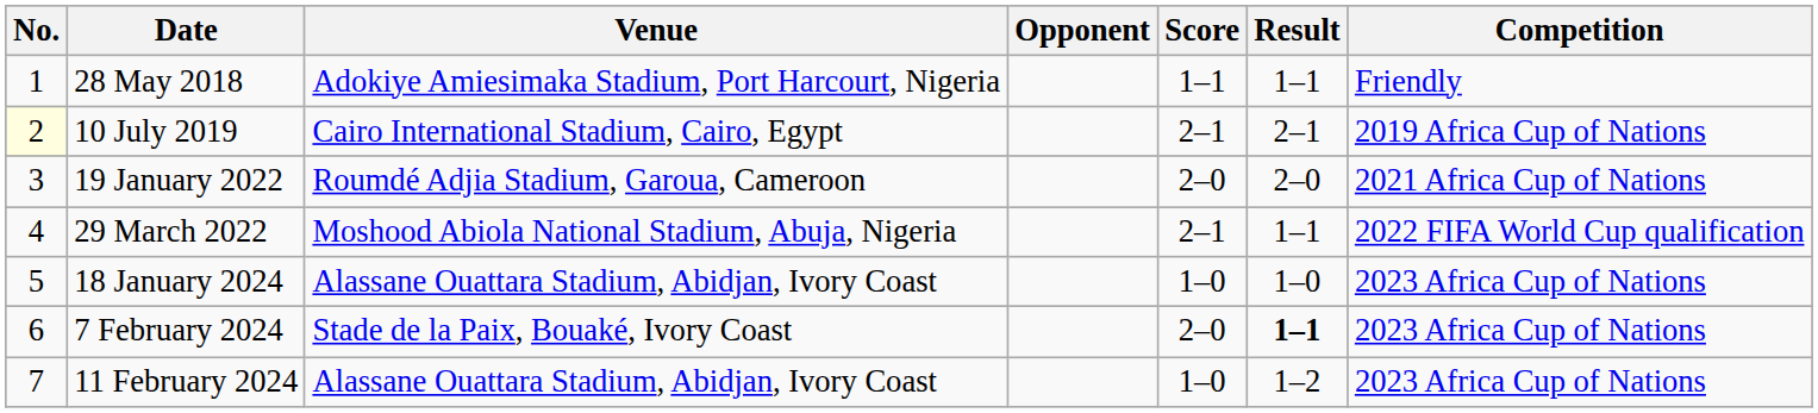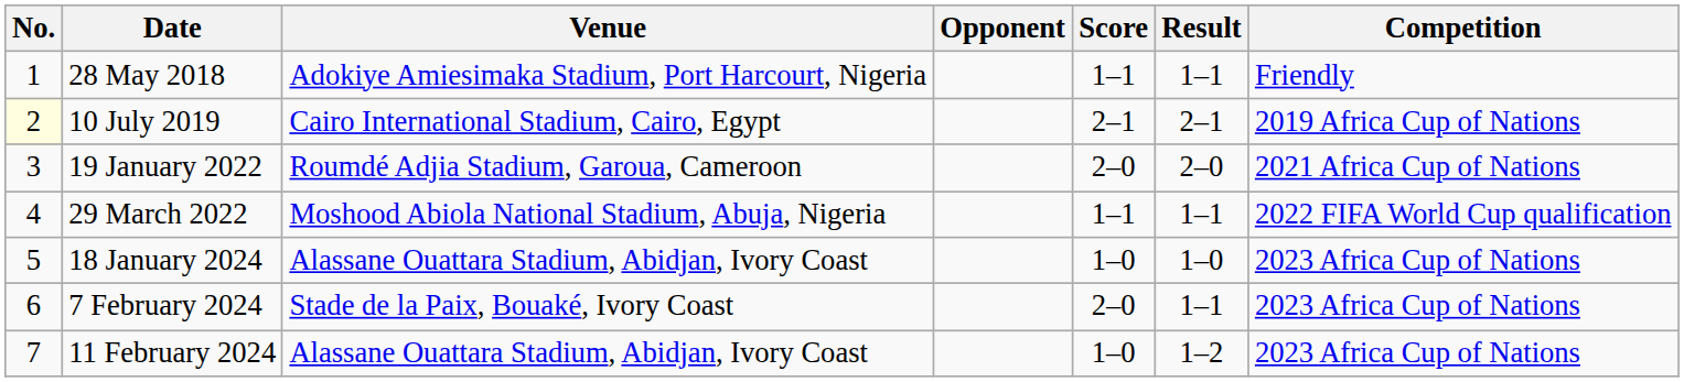29 March 2022 | Score: 2–1 -> 1–1
7 February 2024 | Result: bold -> normal
